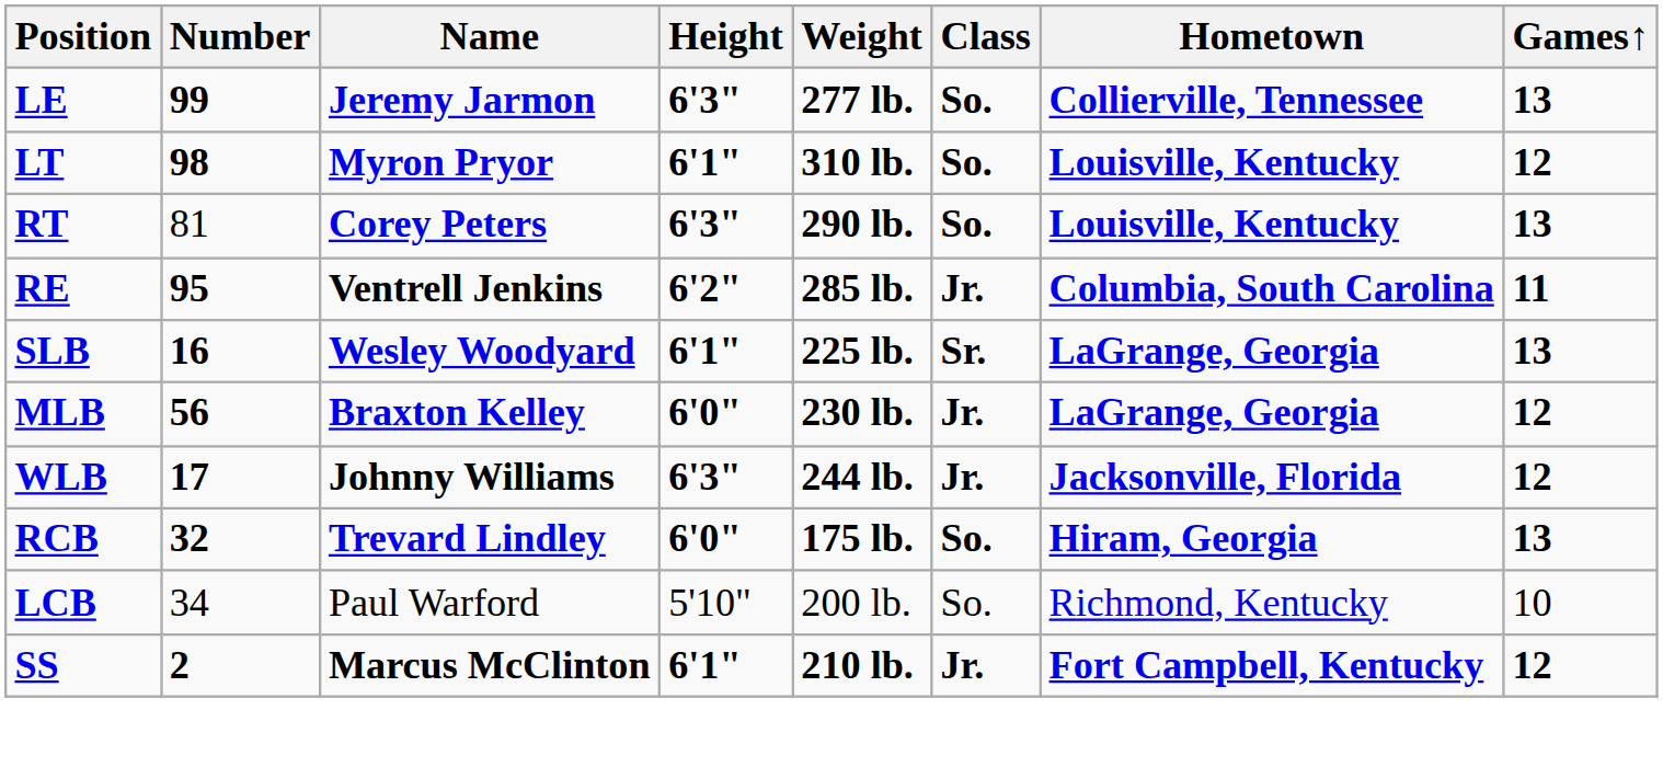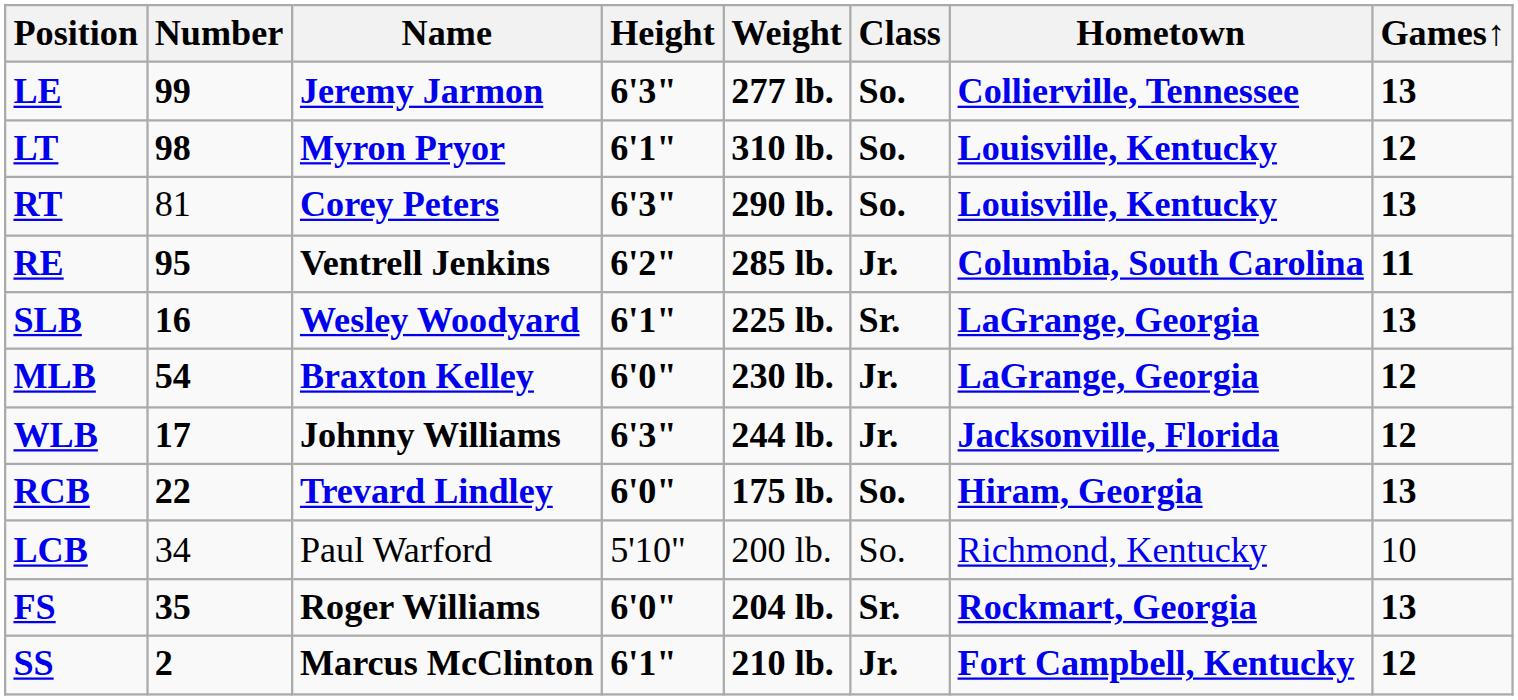MLB | Number: 56 -> 54
RCB | Number: 32 -> 22
+ row: FS | 35 | Roger Williams | 6'0" | 204 lb. | Sr. | Rockmart, Georgia | 13
